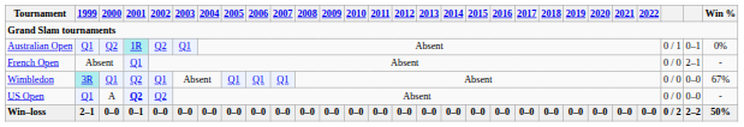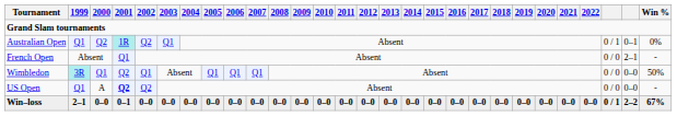Wimbledon | Win %: 67% -> 50%
Win–loss | column 26: 0 / 2 -> 0 / 1
Win–loss | Win %: 50% -> 67%
